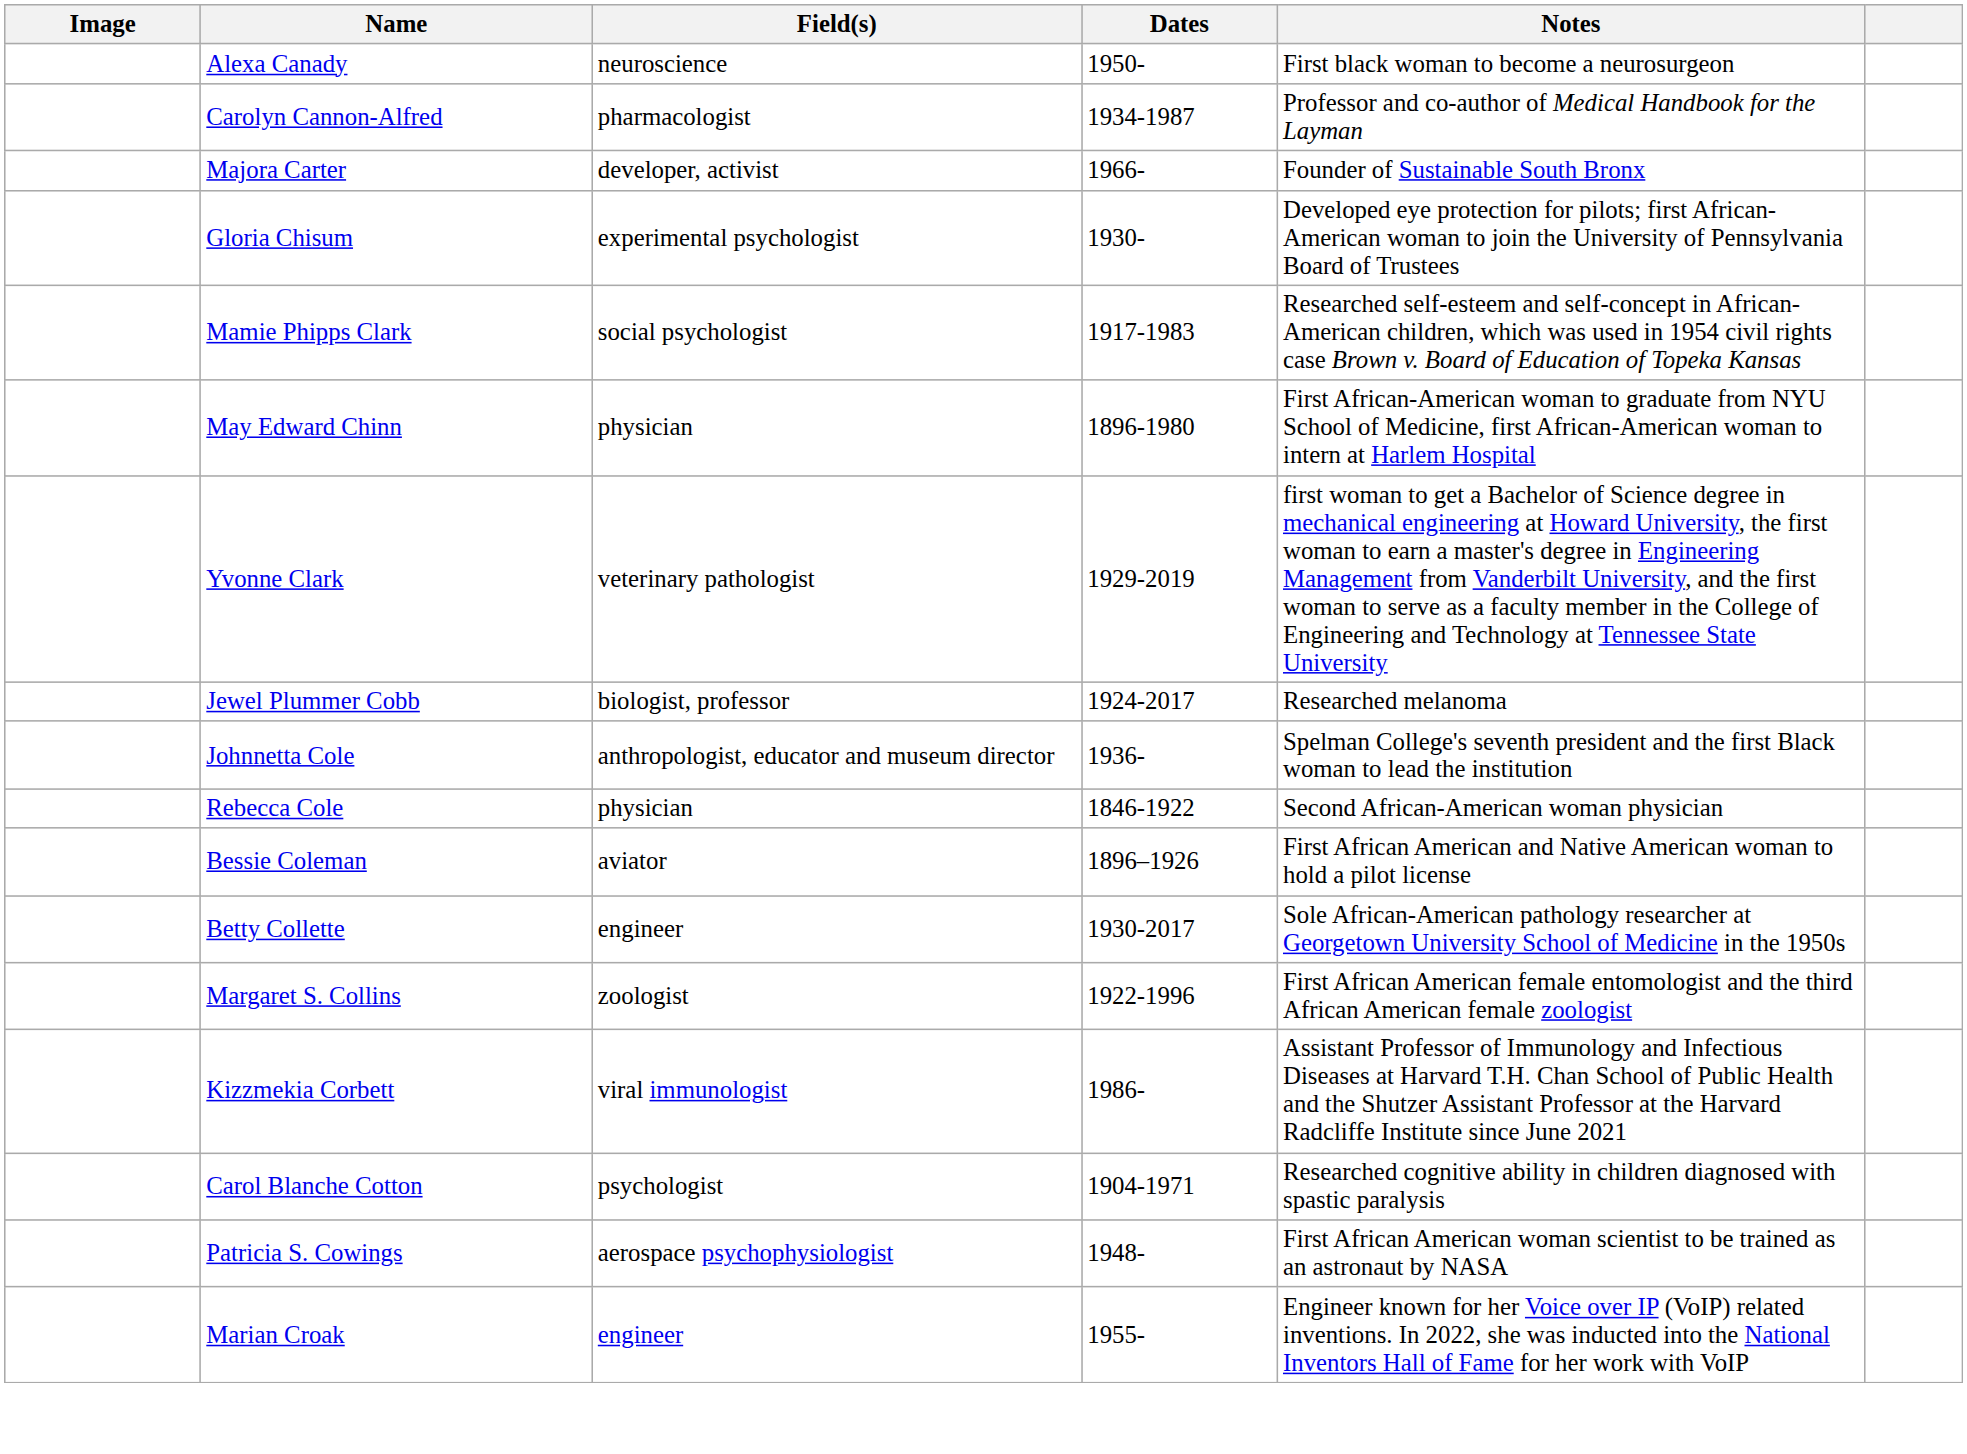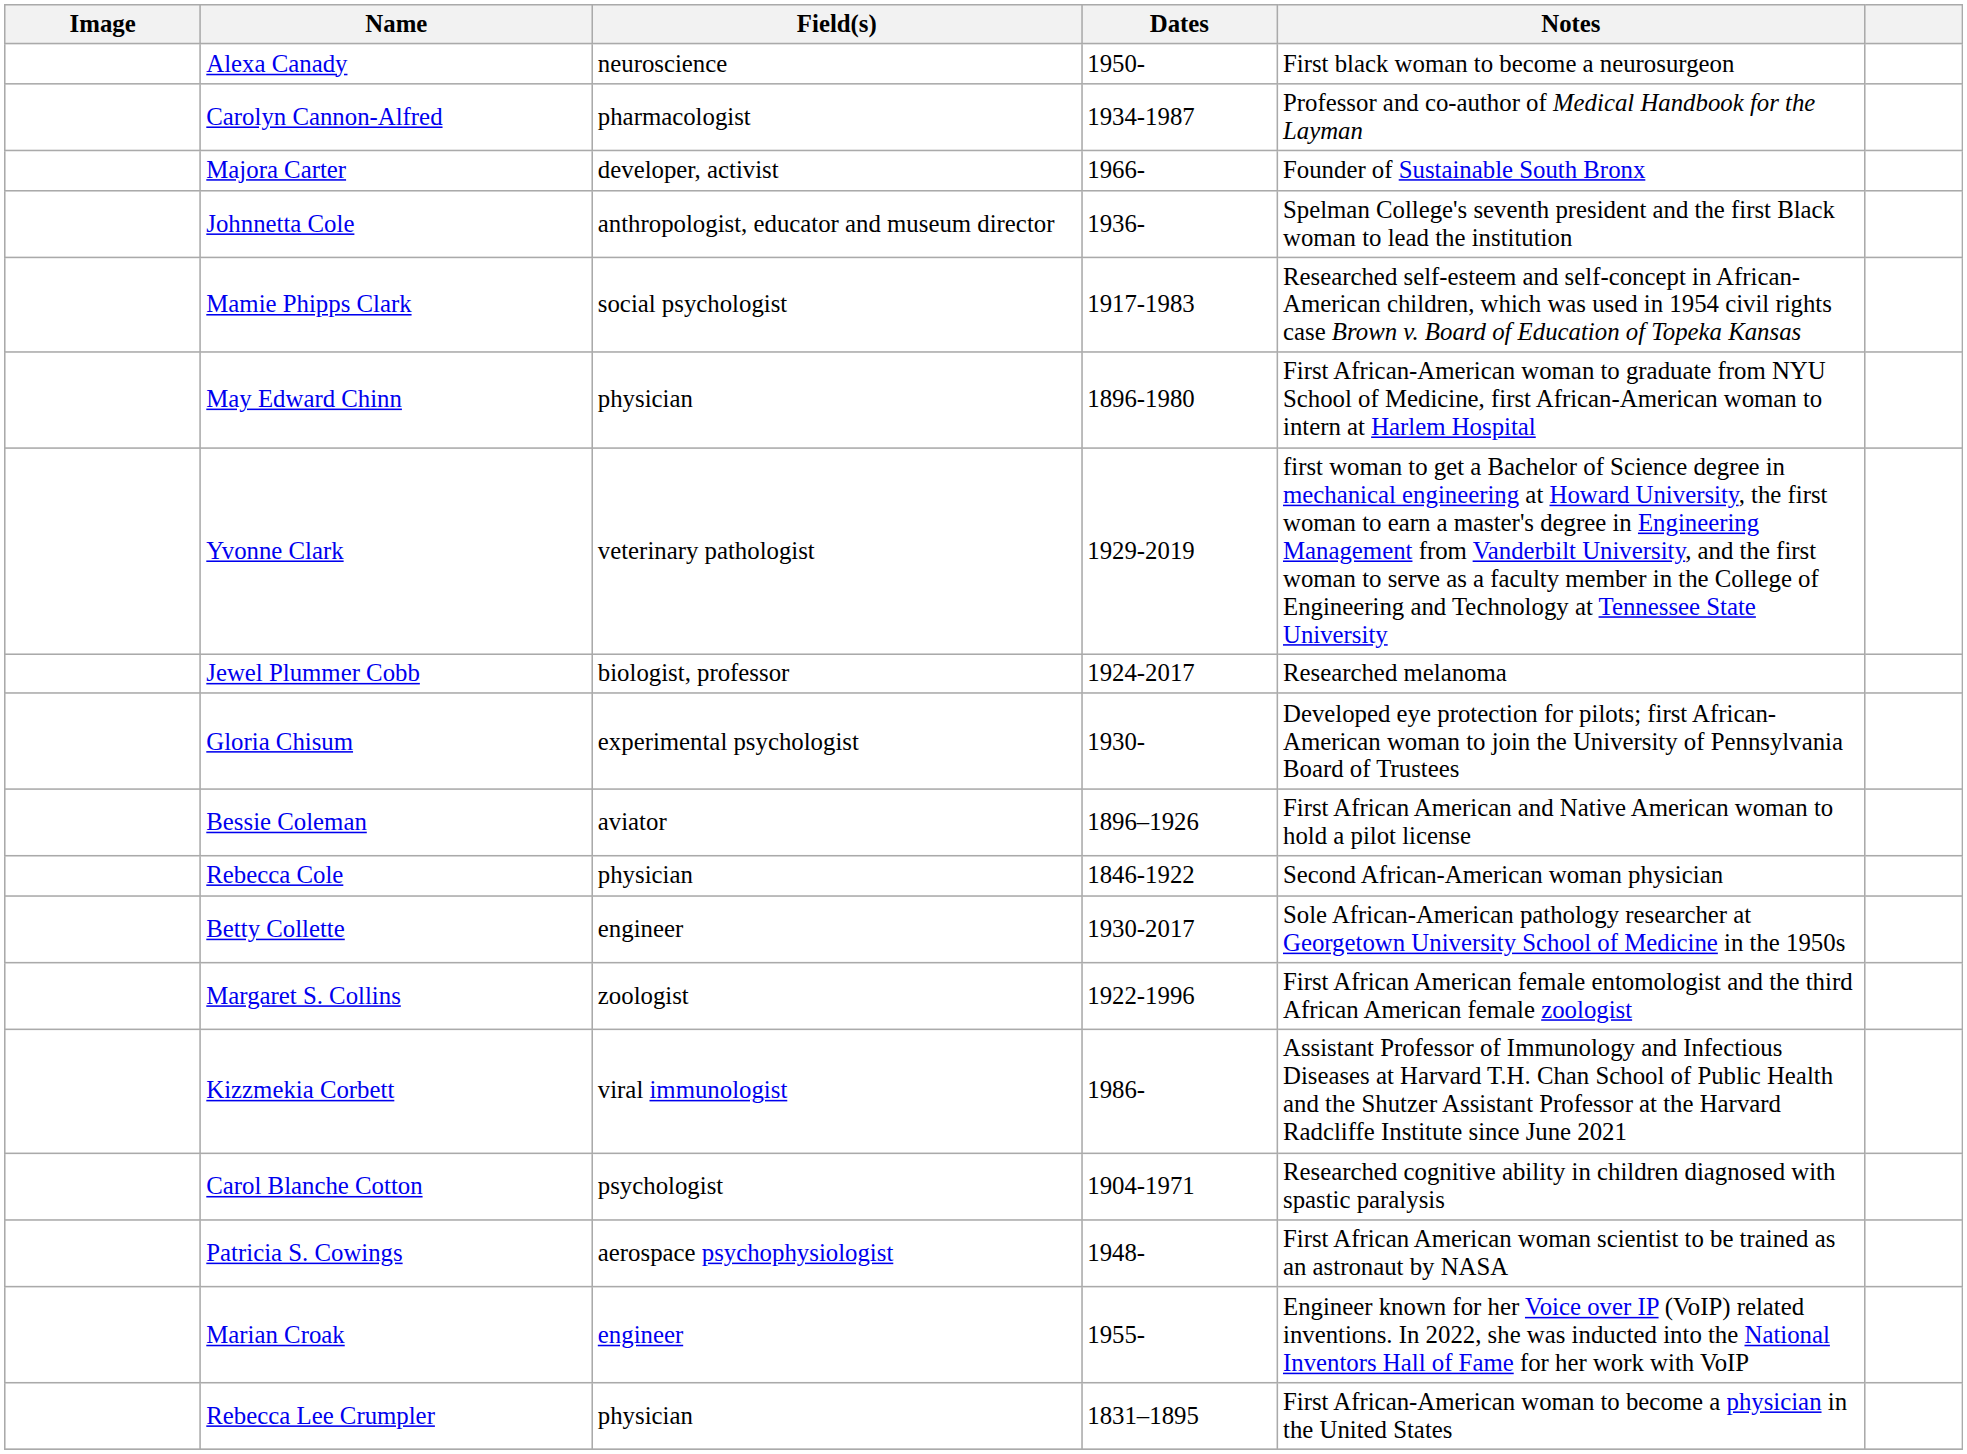rows swapped: Gloria Chisum <-> Johnnetta Cole
rows swapped: Rebecca Cole <-> Bessie Coleman
+ row: Rebecca Lee Crumpler | physician | 1831–1895 | First African-American woman to become a physician in the United States
